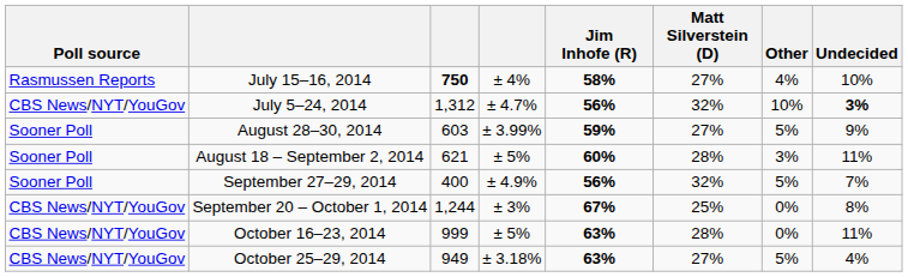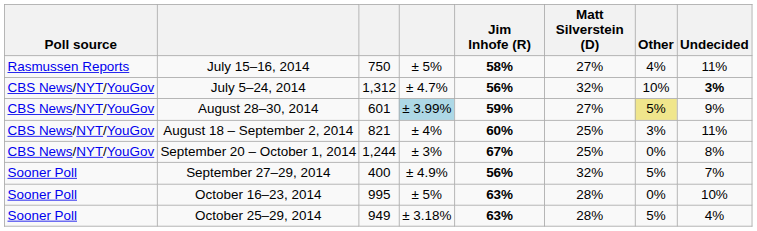July 15–16, 2014 | column 3: bold -> normal
July 15–16, 2014 | column 4: ± 4% -> ± 5%
July 15–16, 2014 | Undecided: 10% -> 11%
August 28–30, 2014 | Poll source: Sooner Poll -> CBS News/NYT/YouGov
August 28–30, 2014 | column 3: 603 -> 601
August 28–30, 2014 | column 4: no background -> lightblue background
August 28–30, 2014 | Other: no background -> khaki background
August 18 – September 2, 2014 | Poll source: Sooner Poll -> CBS News/NYT/YouGov
August 18 – September 2, 2014 | column 3: 621 -> 821
August 18 – September 2, 2014 | column 4: ± 5% -> ± 4%
August 18 – September 2, 2014 | Matt Silverstein (D): 28% -> 25%
rows swapped: September 27–29, 2014 <-> September 20 – October 1, 2014
October 16–23, 2014 | Poll source: CBS News/NYT/YouGov -> Sooner Poll
October 16–23, 2014 | column 3: 999 -> 995
October 16–23, 2014 | Undecided: 11% -> 10%
October 25–29, 2014 | Poll source: CBS News/NYT/YouGov -> Sooner Poll
October 25–29, 2014 | Matt Silverstein (D): 27% -> 28%
